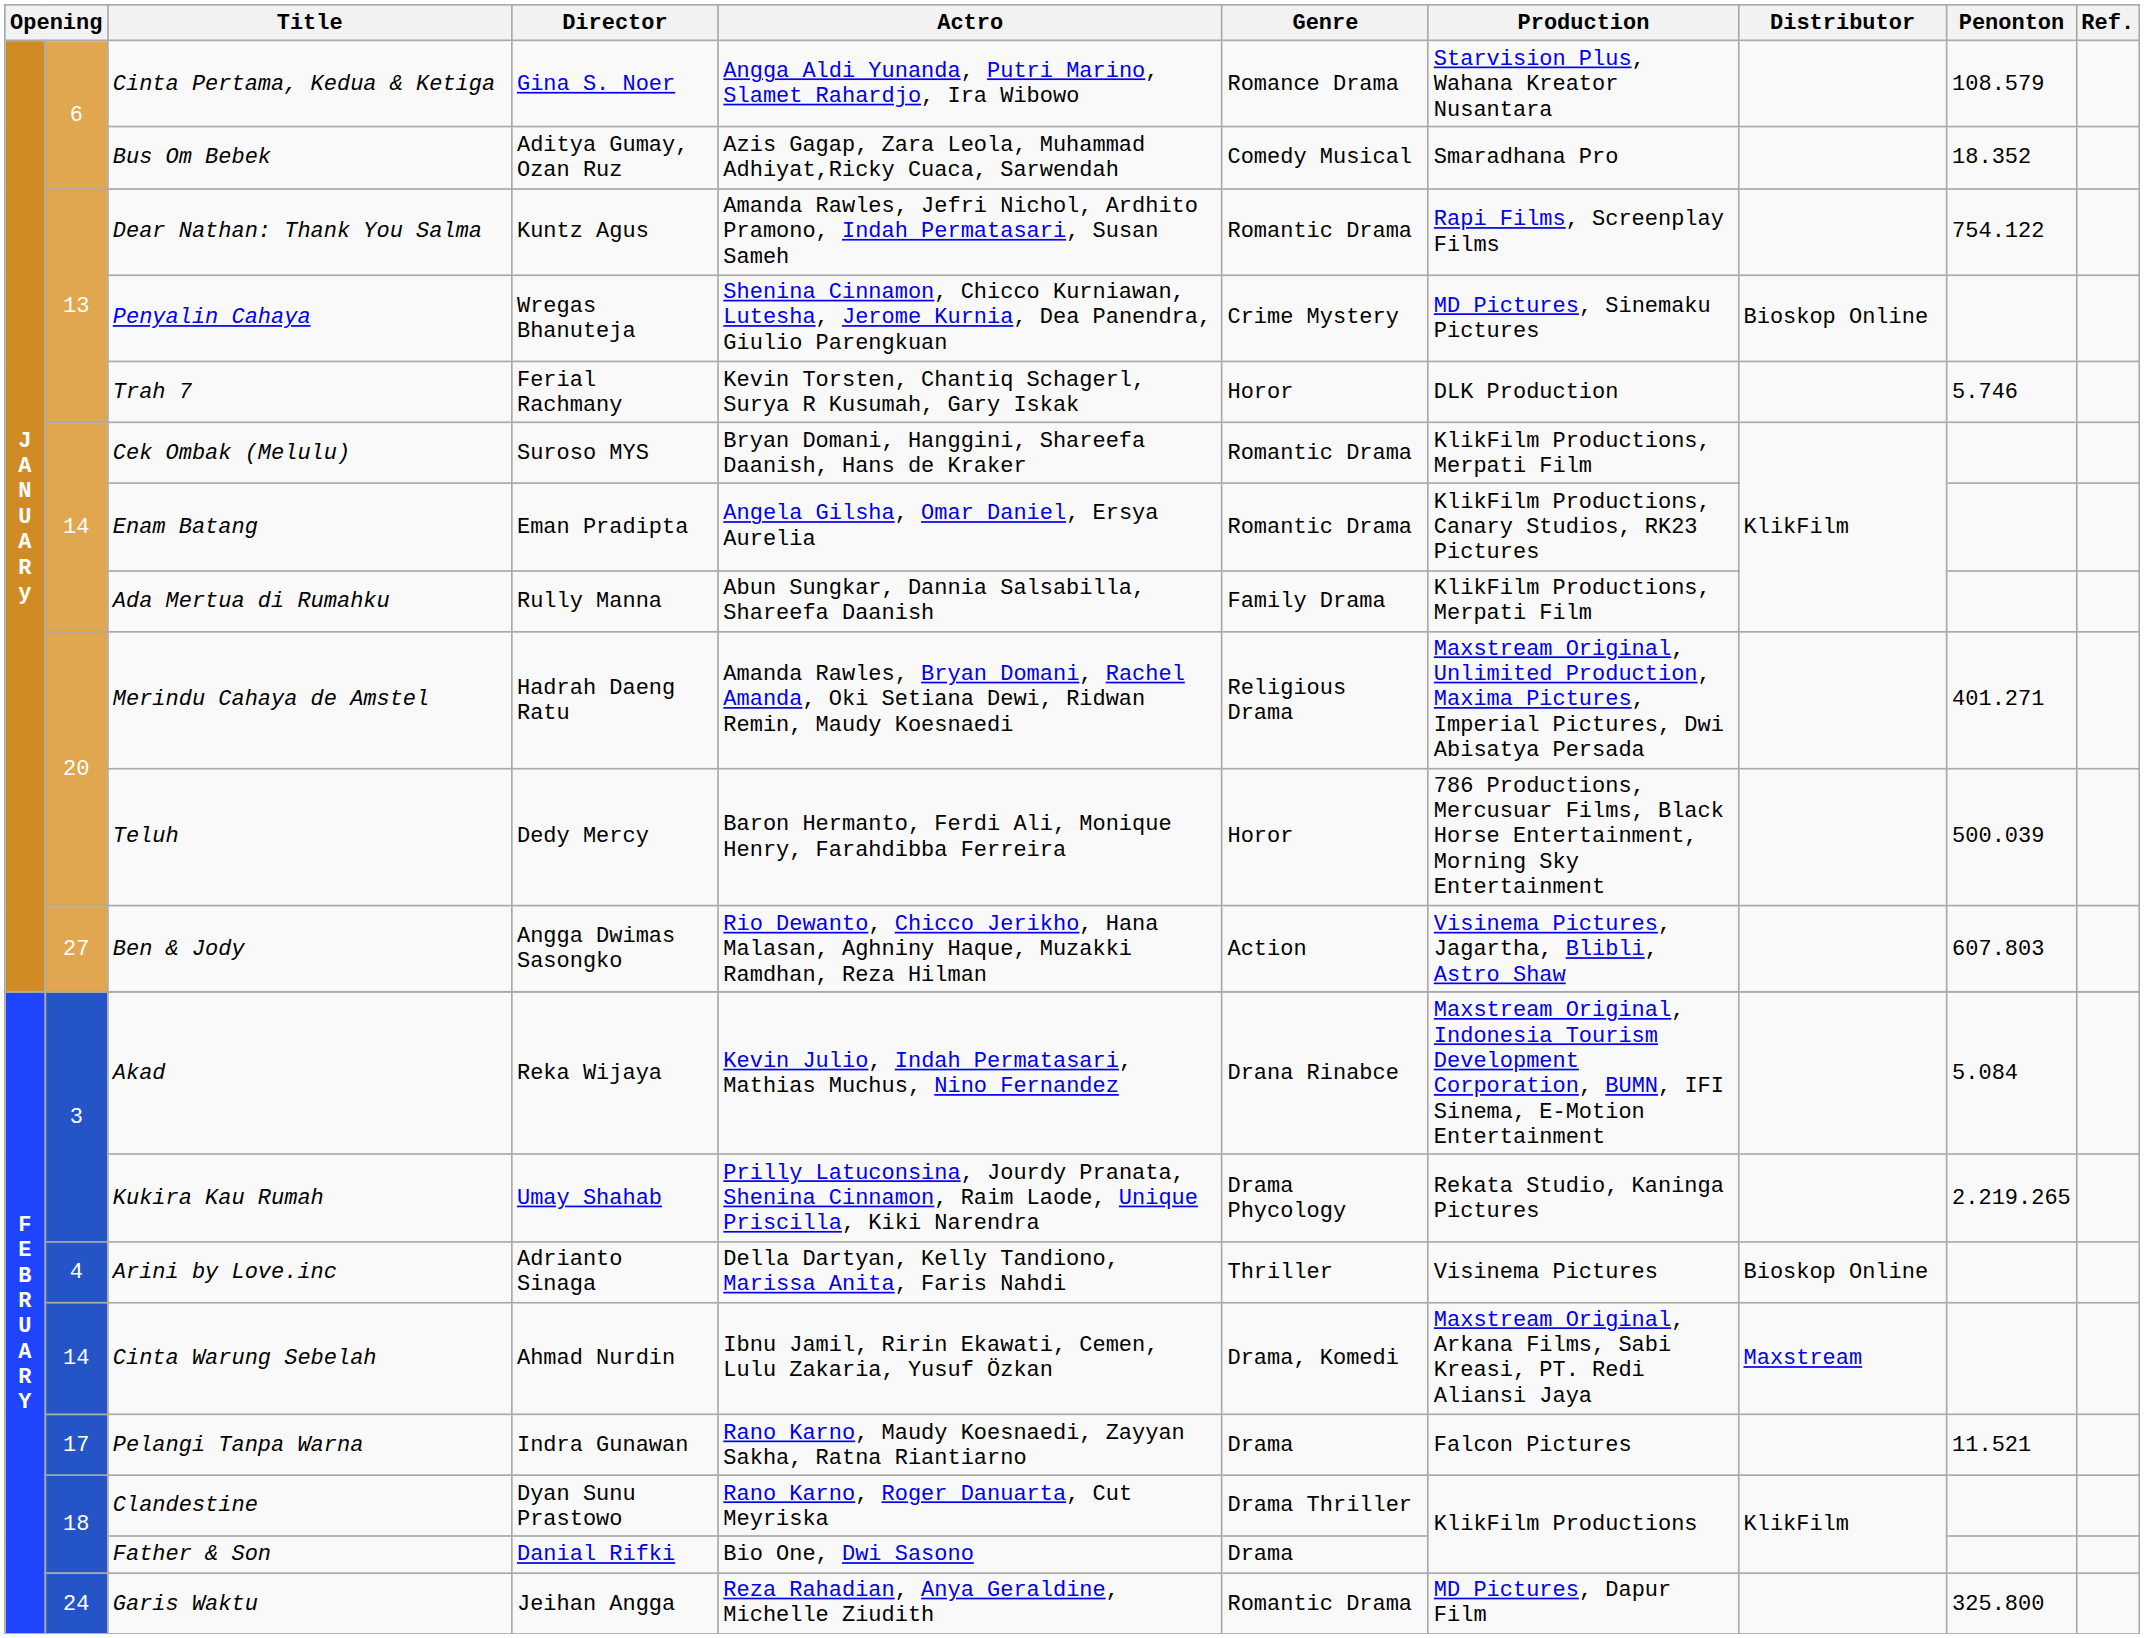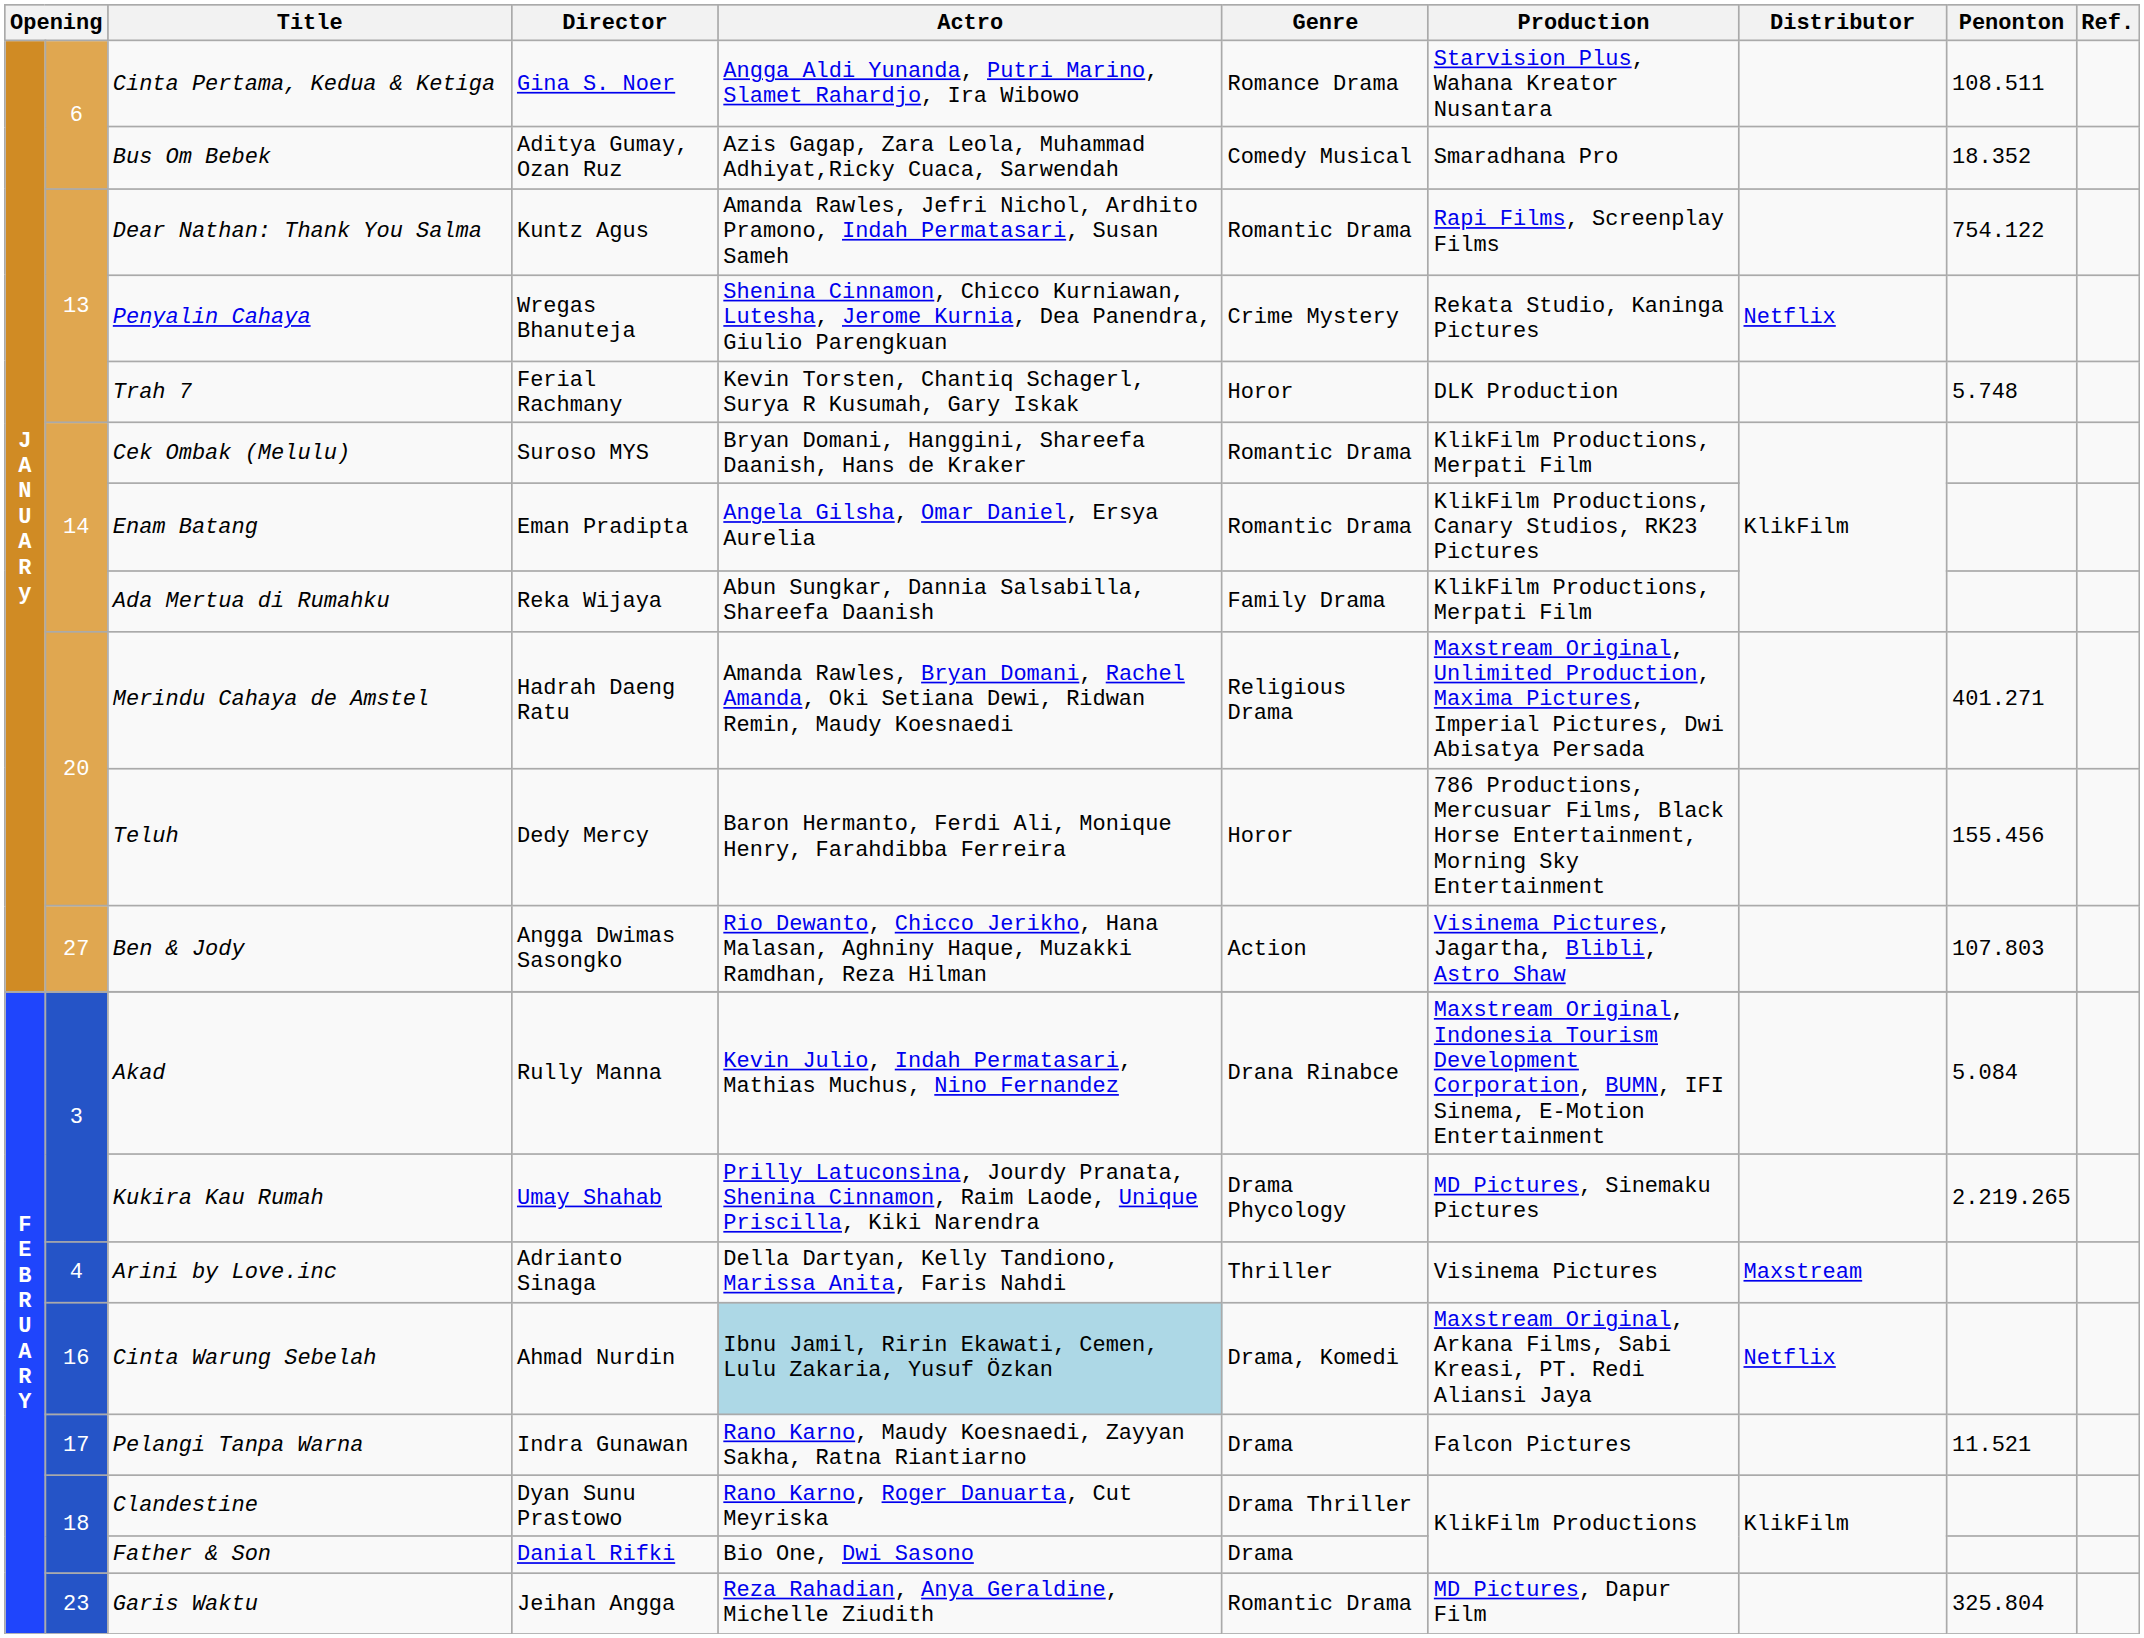Cinta Pertama, Kedua & Ketiga | Penonton: 108.579 -> 108.511
Penyalin Cahaya | Production: MD Pictures, Sinemaku Pictures -> Rekata Studio, Kaninga Pictures
Penyalin Cahaya | Distributor: Bioskop Online -> Netflix
Trah 7 | Penonton: 5.746 -> 5.748
Ada Mertua di Rumahku | Director: Rully Manna -> Reka Wijaya
Teluh | Penonton: 500.039 -> 155.456
Ben & Jody | Penonton: 607.803 -> 107.803
Akad | Director: Reka Wijaya -> Rully Manna
Kukira Kau Rumah | Production: Rekata Studio, Kaninga Pictures -> MD Pictures, Sinemaku Pictures
Arini by Love.inc | Distributor: Bioskop Online -> Maxstream
Cinta Warung Sebelah | column 2: 14 -> 16
Cinta Warung Sebelah | Actro: no background -> lightblue background
Cinta Warung Sebelah | Distributor: Maxstream -> Netflix
Garis Waktu | column 2: 24 -> 23
Garis Waktu | Penonton: 325.800 -> 325.804
